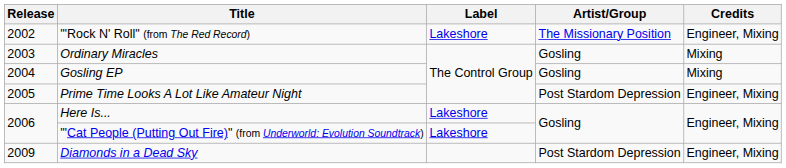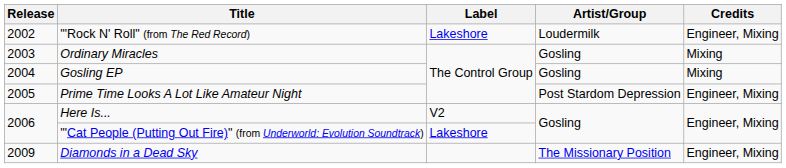'"Rock N' Roll" (from The Red Record) | Artist/Group: The Missionary Position -> Loudermilk
Here Is... | Label: Lakeshore -> V2
Diamonds in a Dead Sky | Artist/Group: Post Stardom Depression -> The Missionary Position
